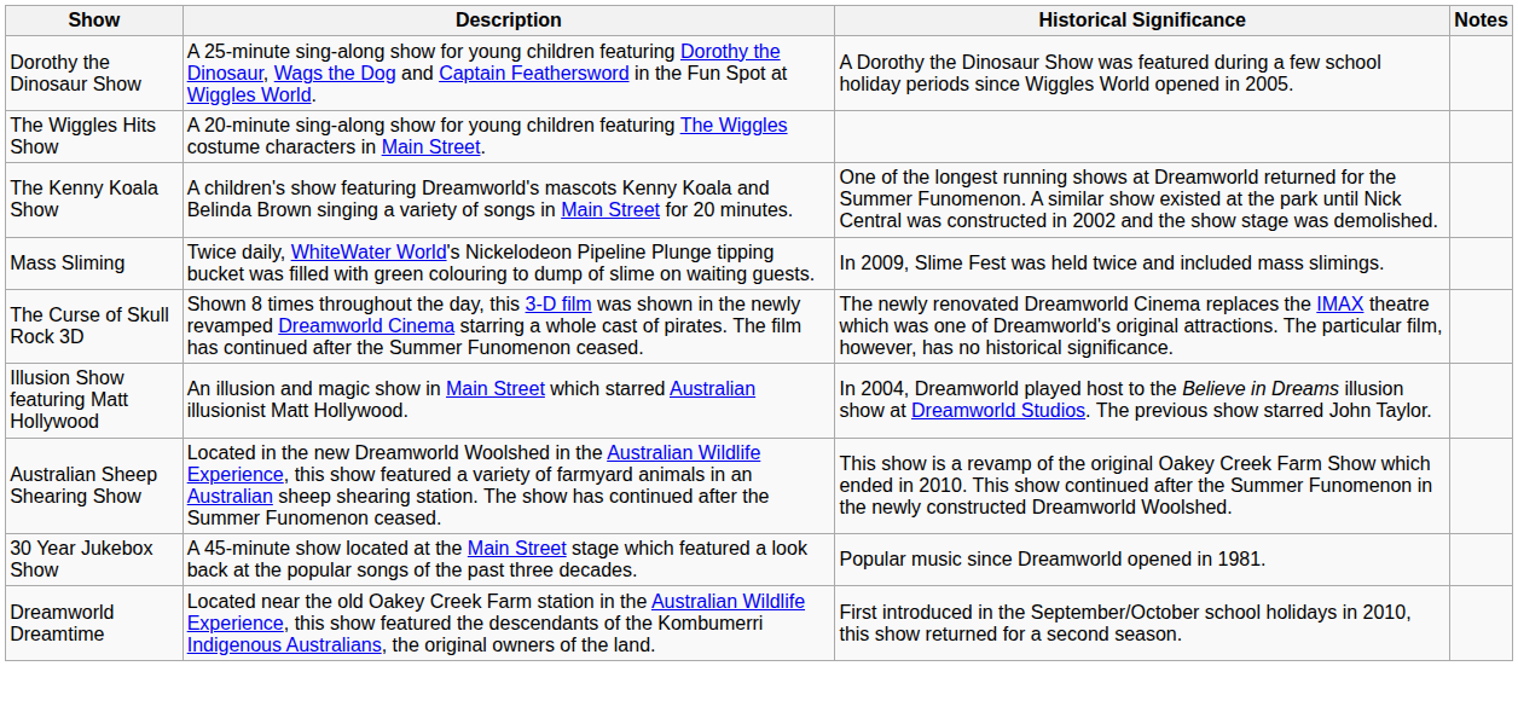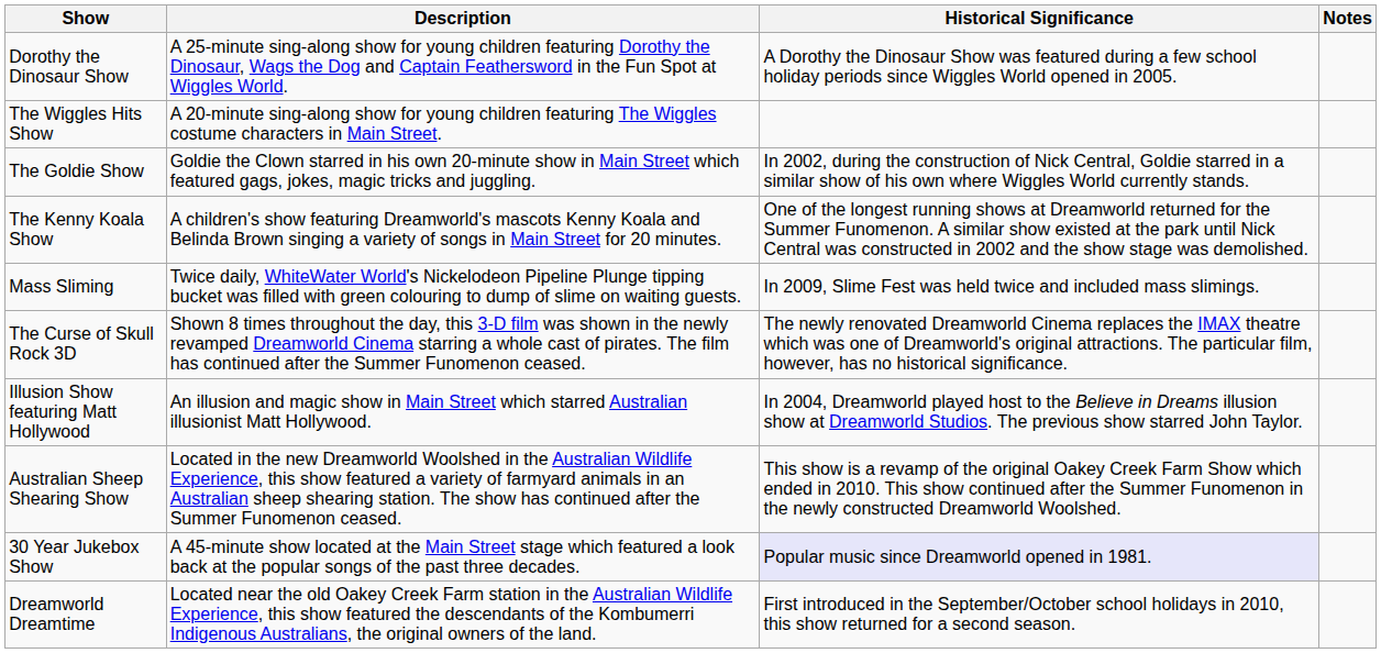+ row: The Goldie Show | Goldie the Clown starred in his own 20-minute show in Main Street which featured gags, jokes, magic tricks and juggling. | In 2002, during the construction of Nick Central, Goldie starred in a similar show of his own where Wiggles World currently stands.
30 Year Jukebox Show | Historical Significance: no background -> lavender background
